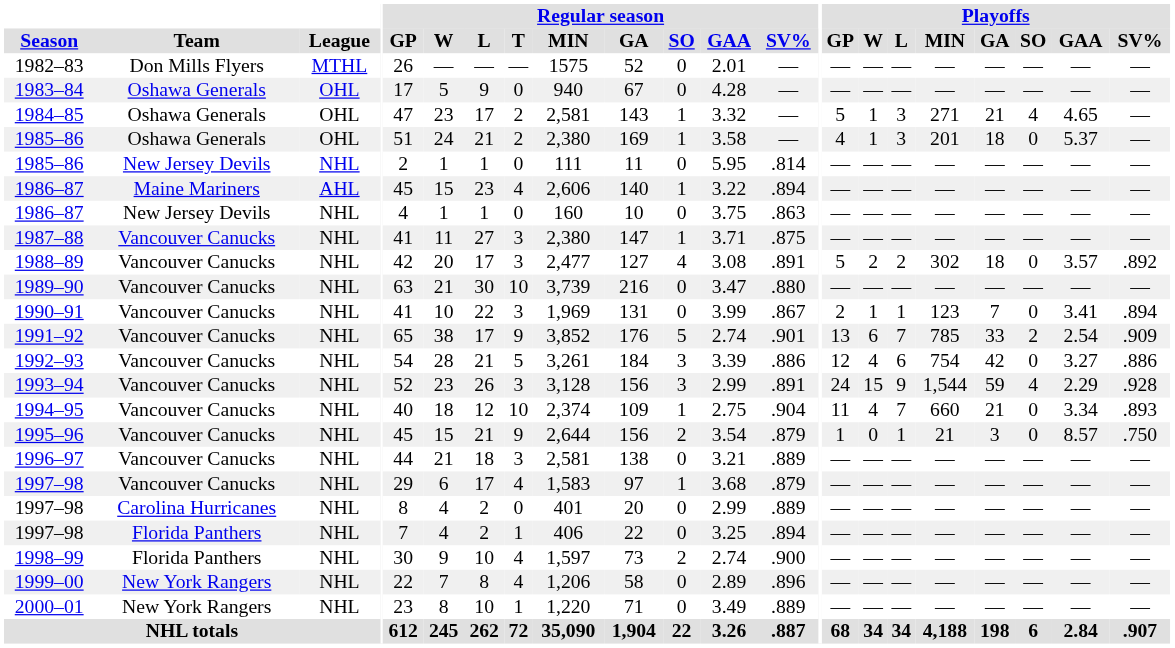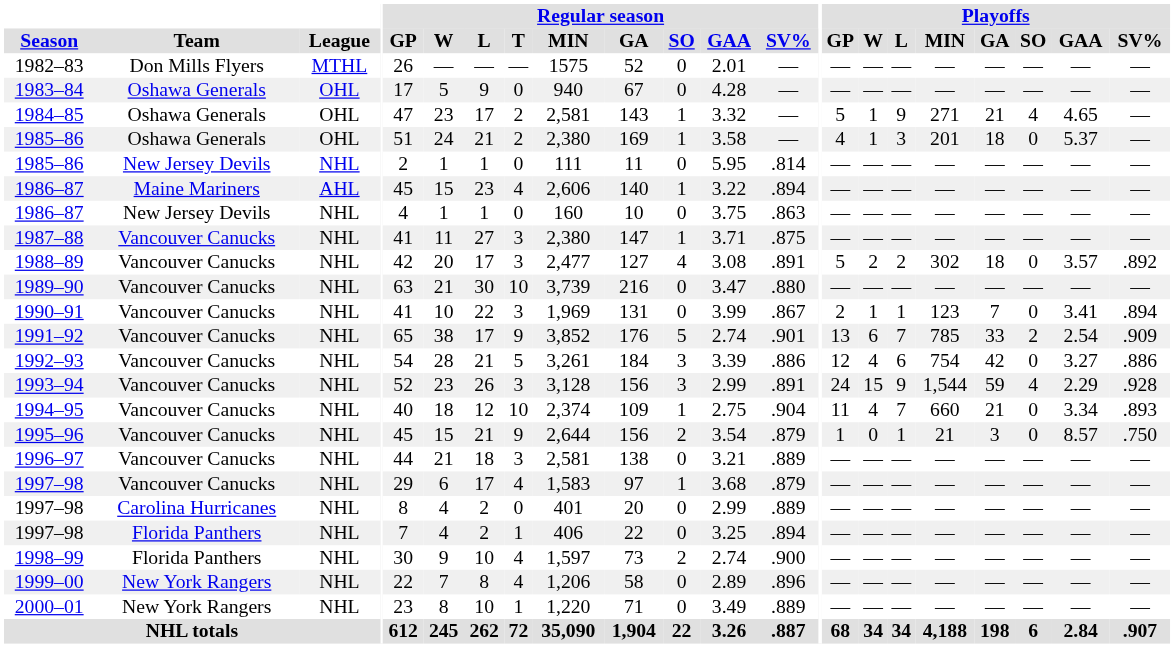1984–85 | Playoffs / L: 3 -> 9
